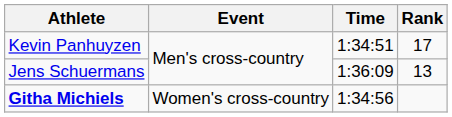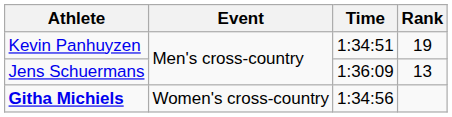Kevin Panhuyzen | Rank: 17 -> 19
